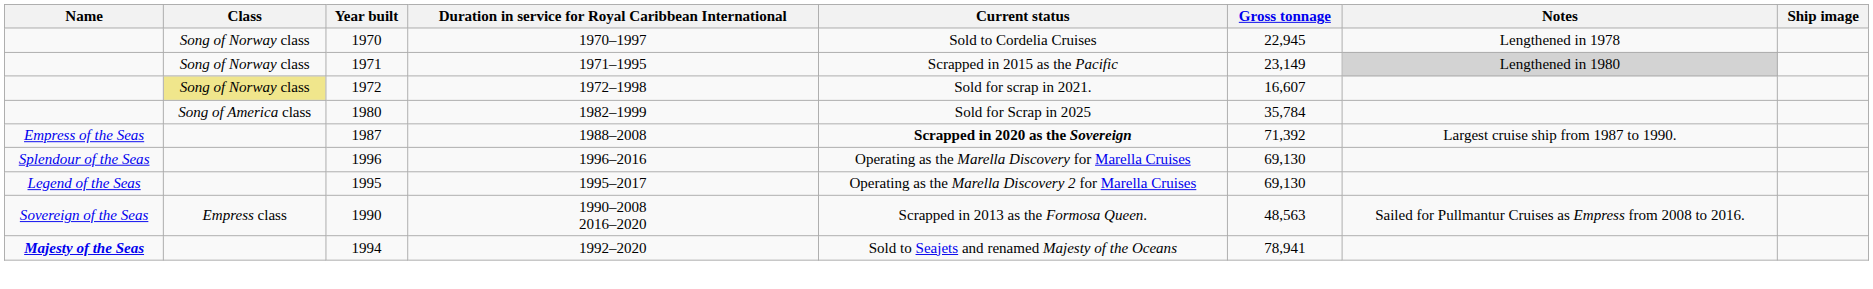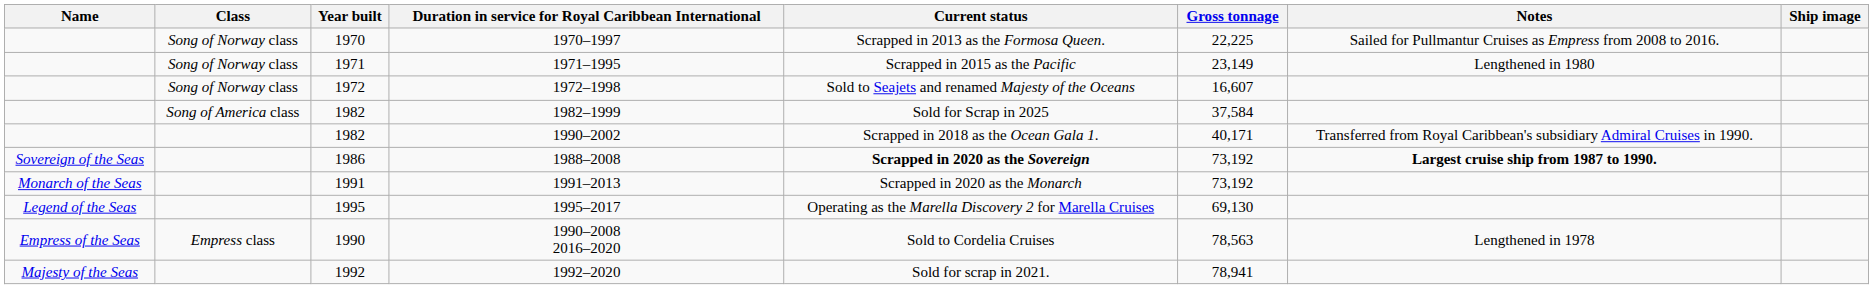1970–1997 | Current status: Sold to Cordelia Cruises -> Scrapped in 2013 as the Formosa Queen.
1970–1997 | Gross tonnage: 22,945 -> 22,225
1970–1997 | Notes: Lengthened in 1978 -> Sailed for Pullmantur Cruises as Empress from 2008 to 2016.
1971–1995 | Notes: lightgrey background -> no background
1972–1998 | Class: khaki background -> no background
1972–1998 | Current status: Sold for scrap in 2021. -> Sold to Seajets and renamed Majesty of the Oceans
1982–1999 | Year built: 1980 -> 1982
1982–1999 | Gross tonnage: 35,784 -> 37,584
+ row: 1982 | 1990–2002 | Scrapped in 2018 as the Ocean Gala 1. | 40,171 | Transferred from Royal Caribbean's subsidiary Admiral Cruises in 1990.
1988–2008 | Name: Empress of the Seas -> Sovereign of the Seas
1988–2008 | Year built: 1987 -> 1986
1988–2008 | Gross tonnage: 71,392 -> 73,192
1988–2008 | Notes: normal -> bold
+ row: Monarch of the Seas | 1991 | 1991–2013 | Scrapped in 2020 as the Monarch | 73,192
- row: Splendour of the Seas | 1996 | 1996–2016 | Operating as the Marella Discovery for Marella Cruises | 69,130
1990–2008 2016–2020 | Name: Sovereign of the Seas -> Empress of the Seas
1990–2008 2016–2020 | Current status: Scrapped in 2013 as the Formosa Queen. -> Sold to Cordelia Cruises
1990–2008 2016–2020 | Gross tonnage: 48,563 -> 78,563
1990–2008 2016–2020 | Notes: Sailed for Pullmantur Cruises as Empress from 2008 to 2016. -> Lengthened in 1978
1992–2020 | Name: bold -> normal
1992–2020 | Year built: 1994 -> 1992
1992–2020 | Current status: Sold to Seajets and renamed Majesty of the Oceans -> Sold for scrap in 2021.
